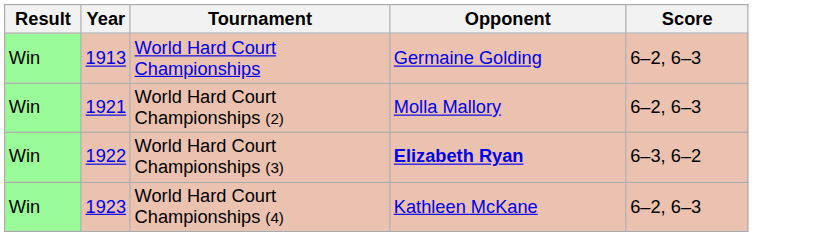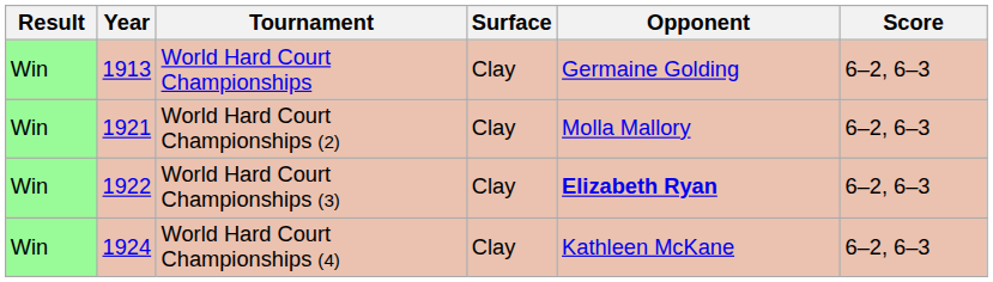+ column: Surface | Clay | Clay | Clay | Clay
World Hard Court Championships (3) | Score: 6–3, 6–2 -> 6–2, 6–3
World Hard Court Championships (4) | Year: 1923 -> 1924
